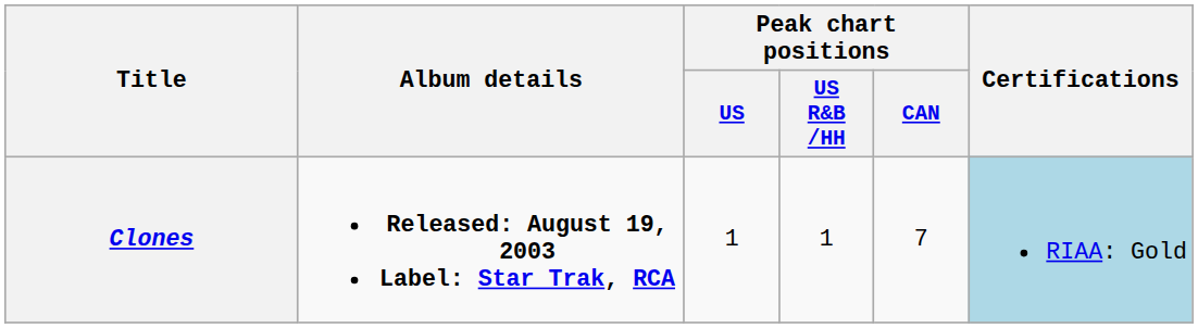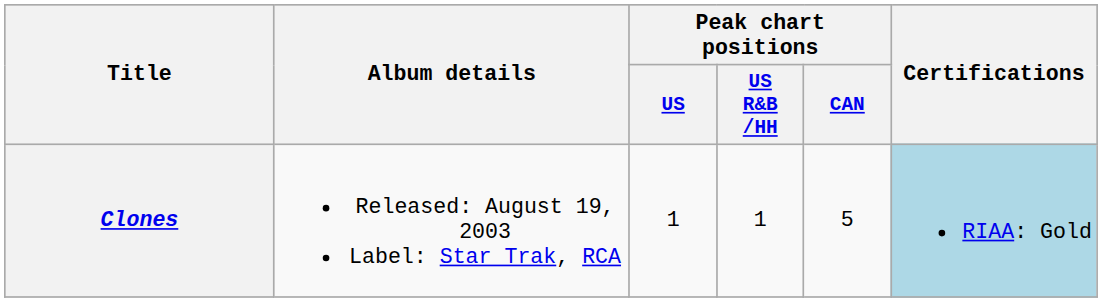Clones | Album details: bold -> normal
Clones | Peak chart positions / CAN: 7 -> 5
